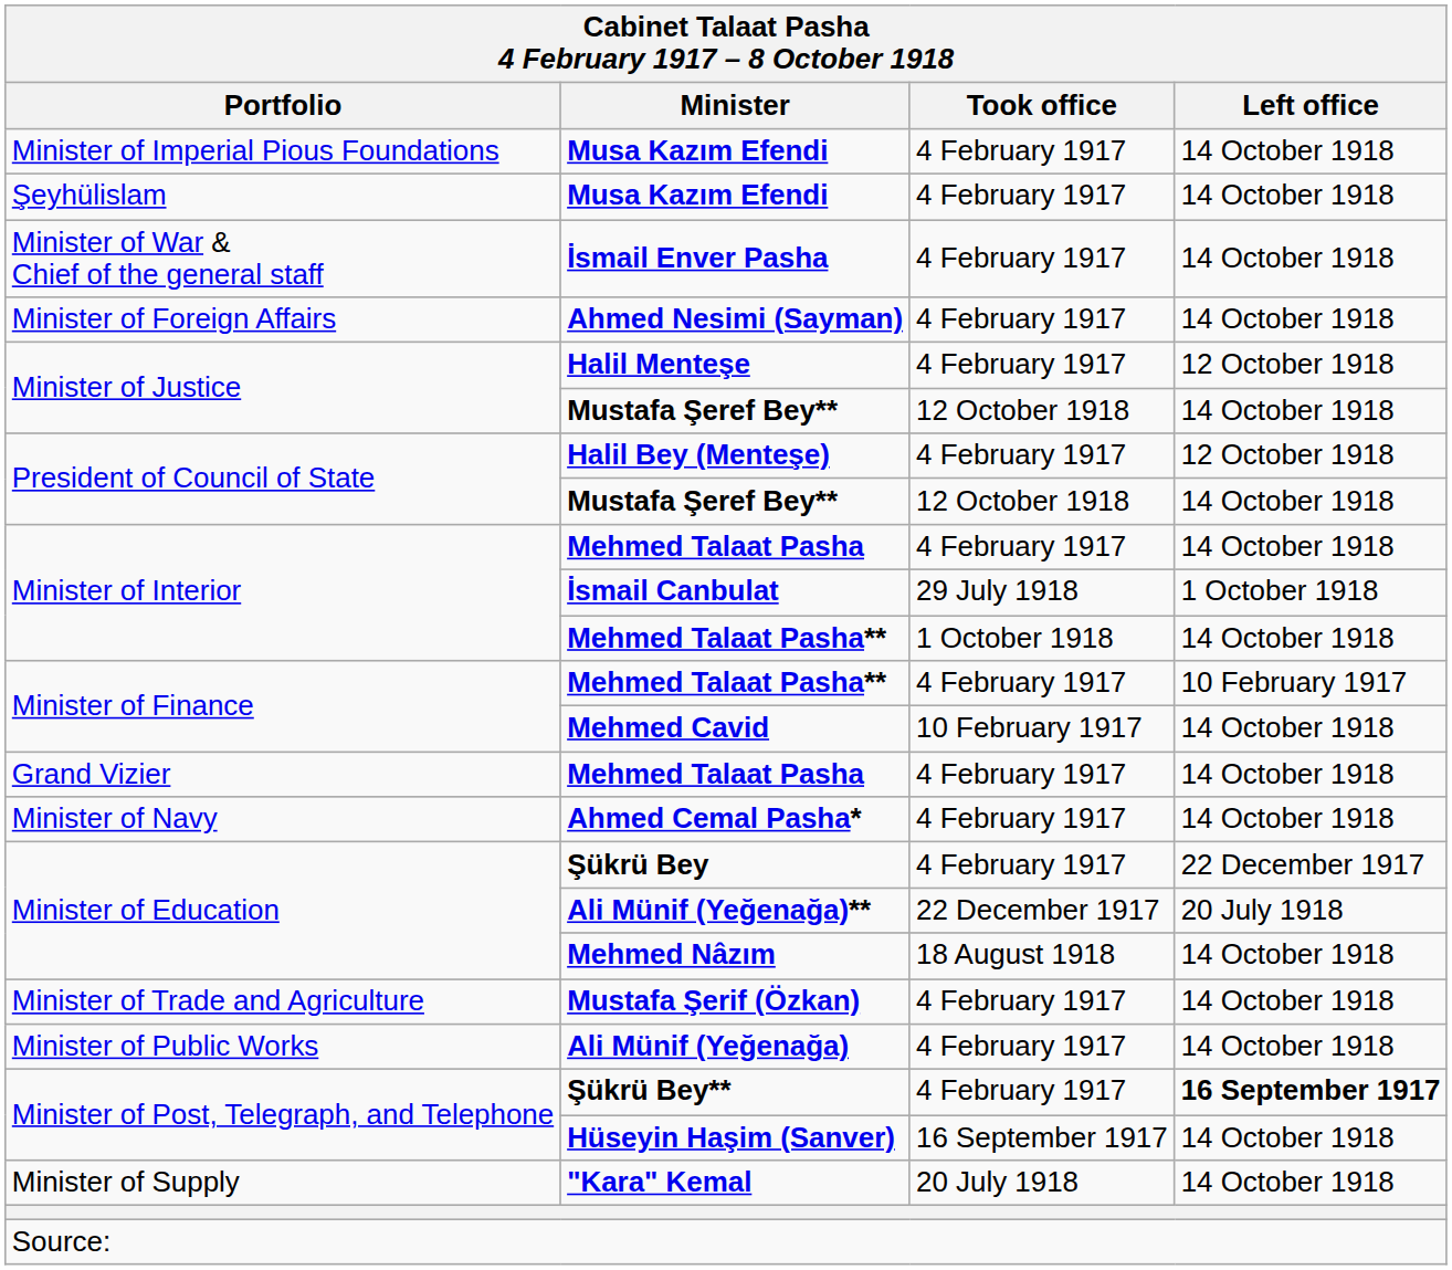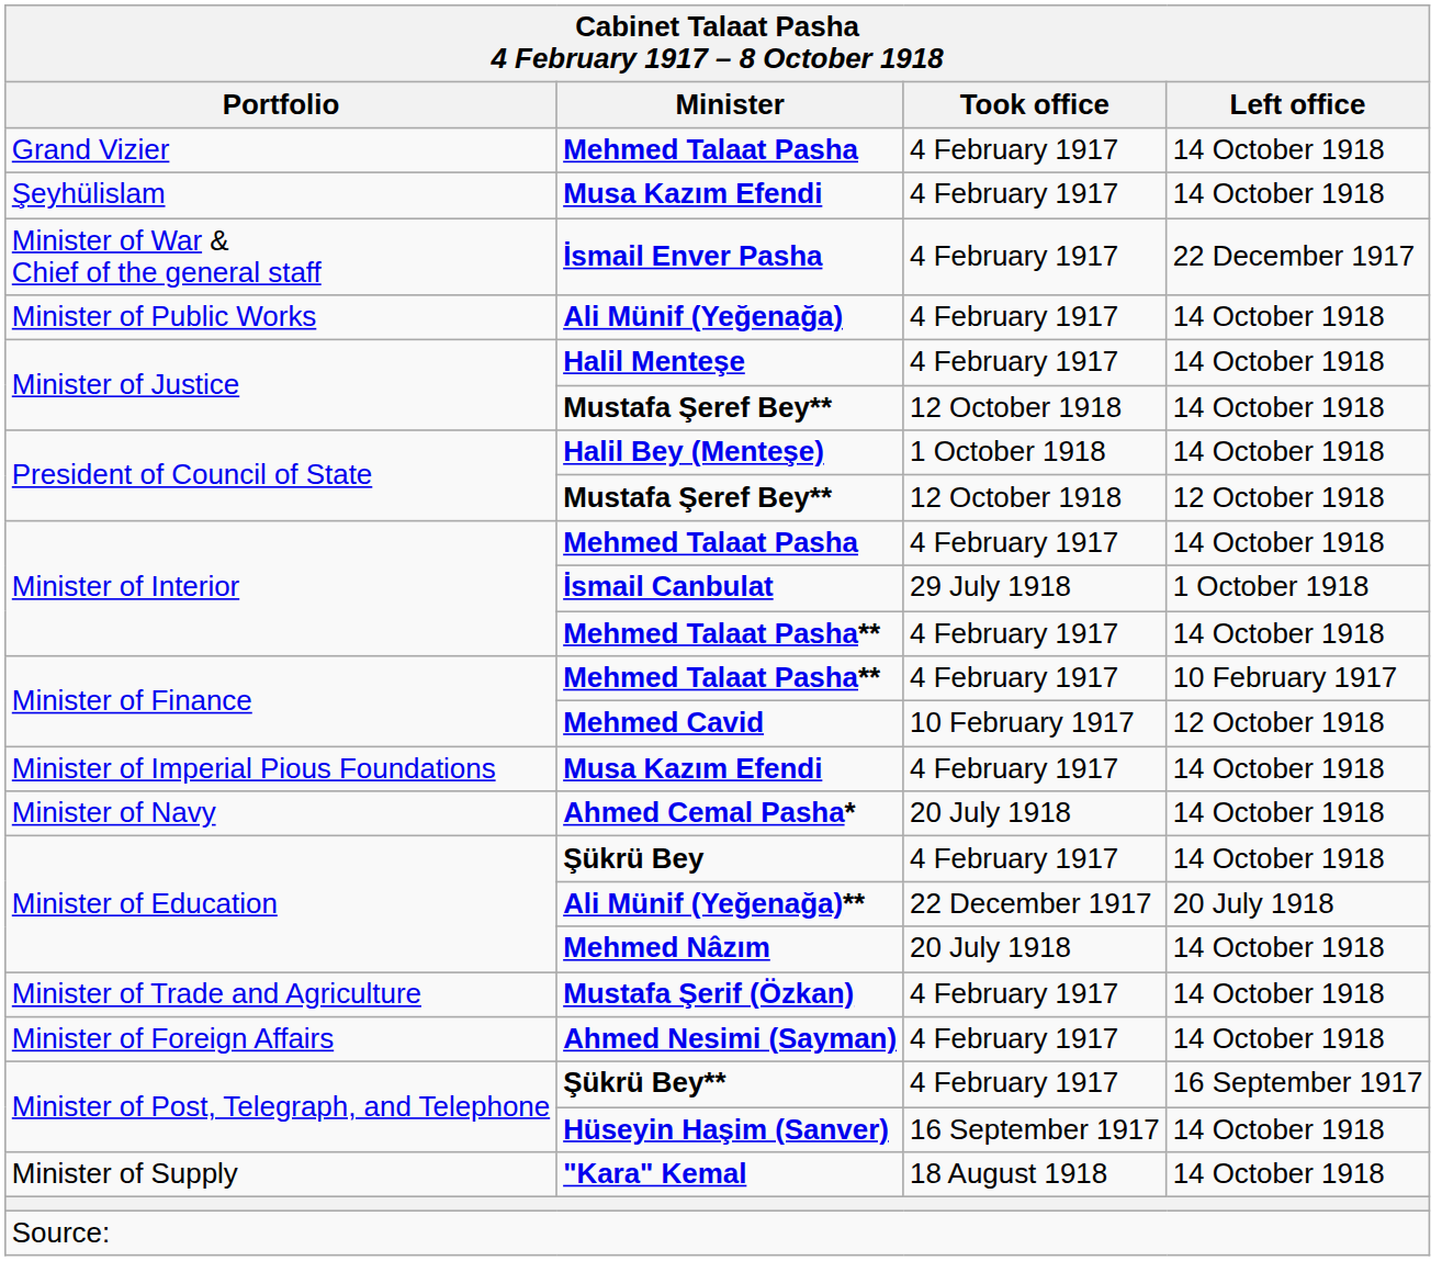rows swapped: Grand Vizier / Mehmed Talaat Pasha <-> Minister of Imperial Pious Foundations / Musa Kazım Efendi
İsmail Enver Pasha | Left office: 14 October 1918 -> 22 December 1917
rows swapped: Ahmed Nesimi (Sayman) <-> Ali Münif (Yeğenağa)
Halil Menteşe | Left office: 12 October 1918 -> 14 October 1918
Halil Bey (Menteşe) | Took office: 4 February 1917 -> 1 October 1918
Halil Bey (Menteşe) | Left office: 12 October 1918 -> 14 October 1918
President of Council of State / Mustafa Şeref Bey** | Left office: 14 October 1918 -> 12 October 1918
Minister of Interior / Mehmed Talaat Pasha** | Took office: 1 October 1918 -> 4 February 1917
Mehmed Cavid | Left office: 14 October 1918 -> 12 October 1918
Ahmed Cemal Pasha* | Took office: 4 February 1917 -> 20 July 1918
Şükrü Bey | Left office: 22 December 1917 -> 14 October 1918
Mehmed Nâzım | Took office: 18 August 1918 -> 20 July 1918
Şükrü Bey** | Left office: bold -> normal
"Kara" Kemal | Took office: 20 July 1918 -> 18 August 1918
